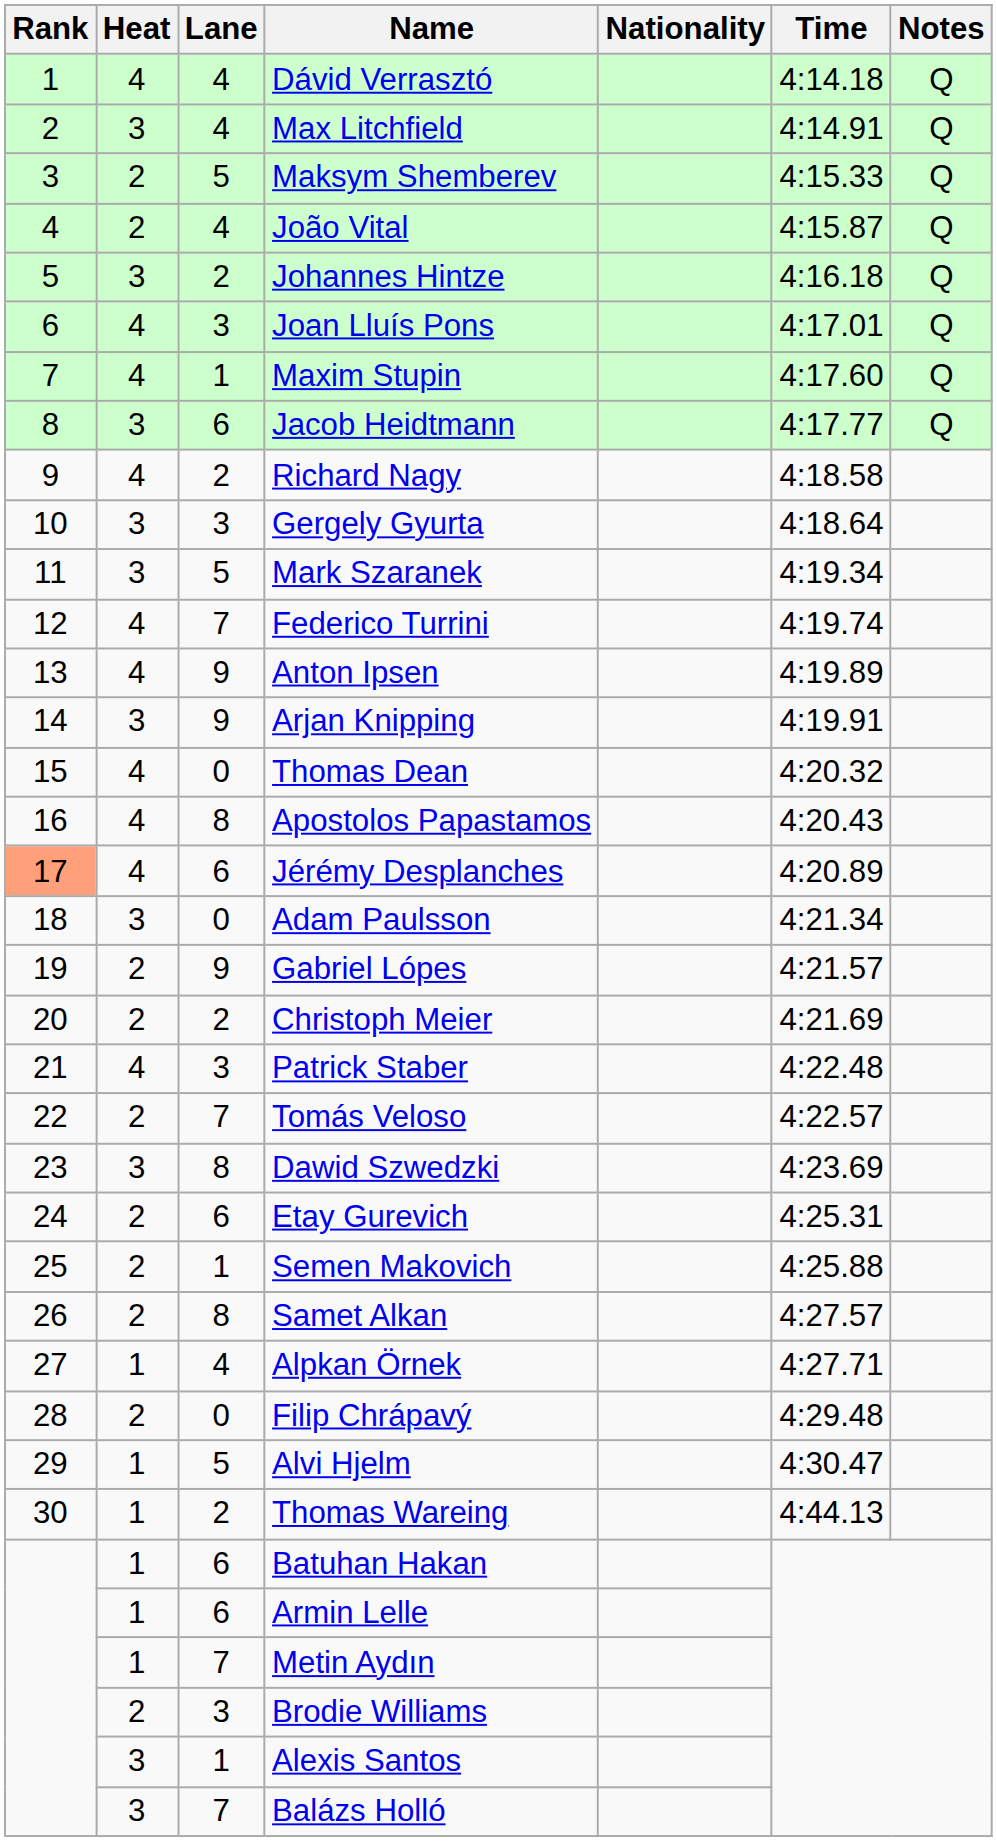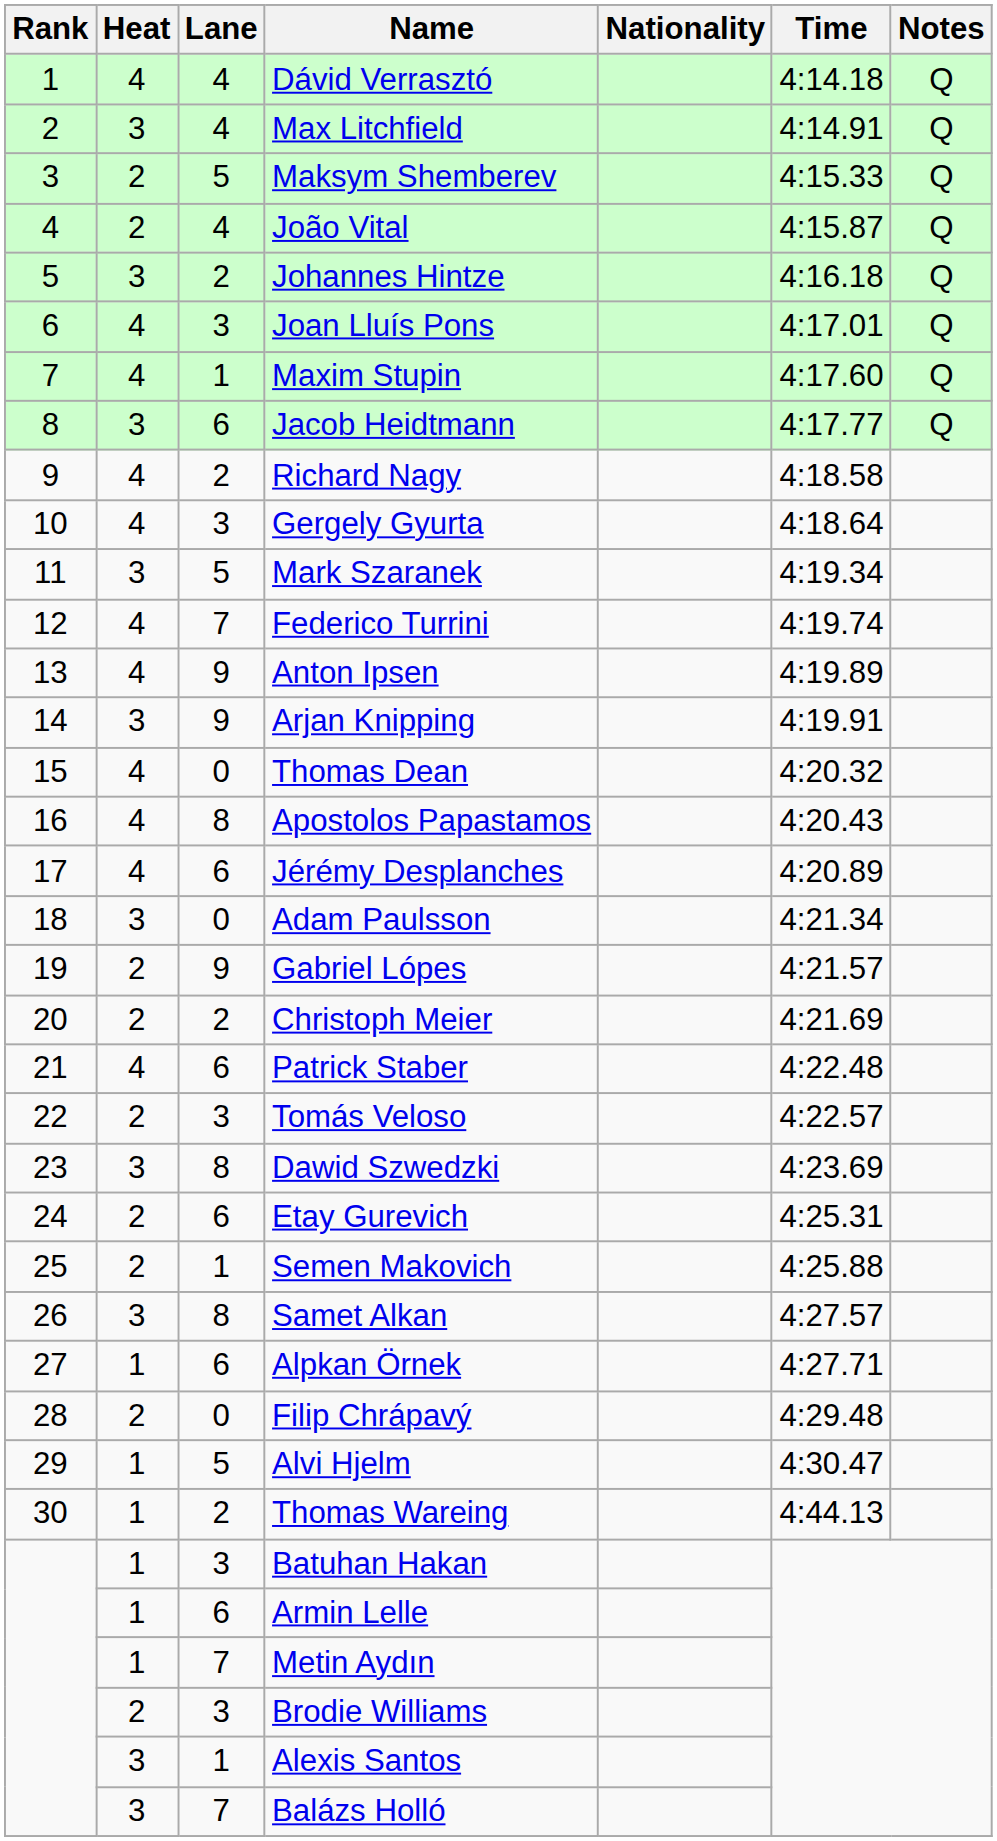Gergely Gyurta | Heat: 3 -> 4
Jérémy Desplanches | Rank: lightsalmon background -> no background
Patrick Staber | Lane: 3 -> 6
Tomás Veloso | Lane: 7 -> 3
Samet Alkan | Heat: 2 -> 3
Alpkan Örnek | Lane: 4 -> 6
Batuhan Hakan | Lane: 6 -> 3
